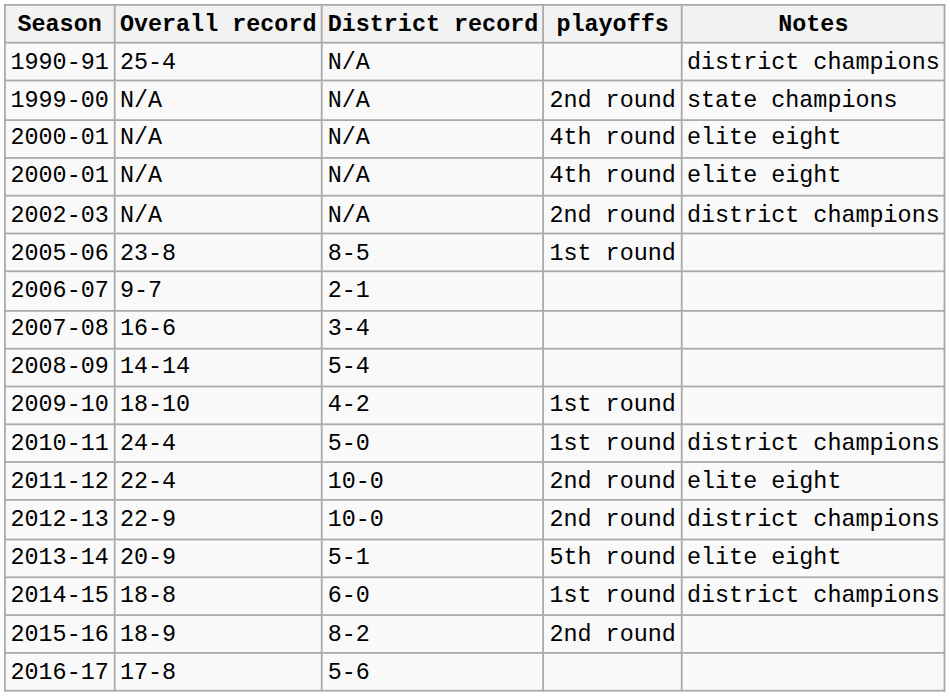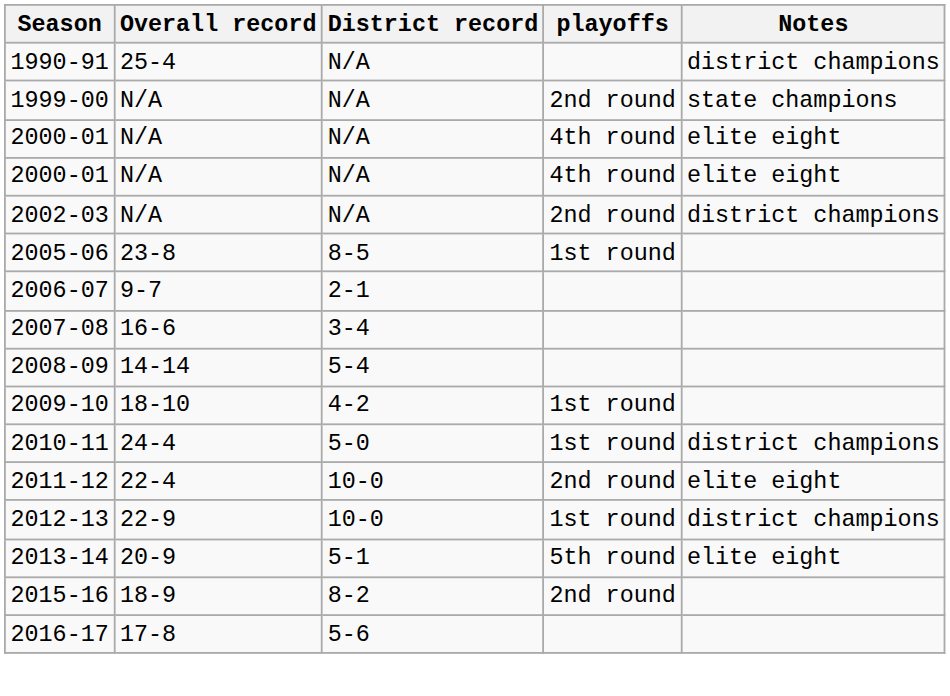2012-13 | playoffs: 2nd round -> 1st round
- row: 2014-15 | 18-8 | 6-0 | 1st round | district champions
